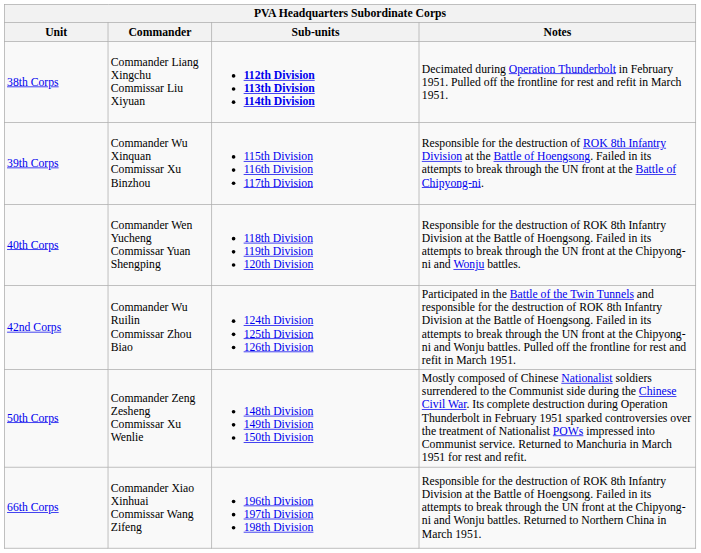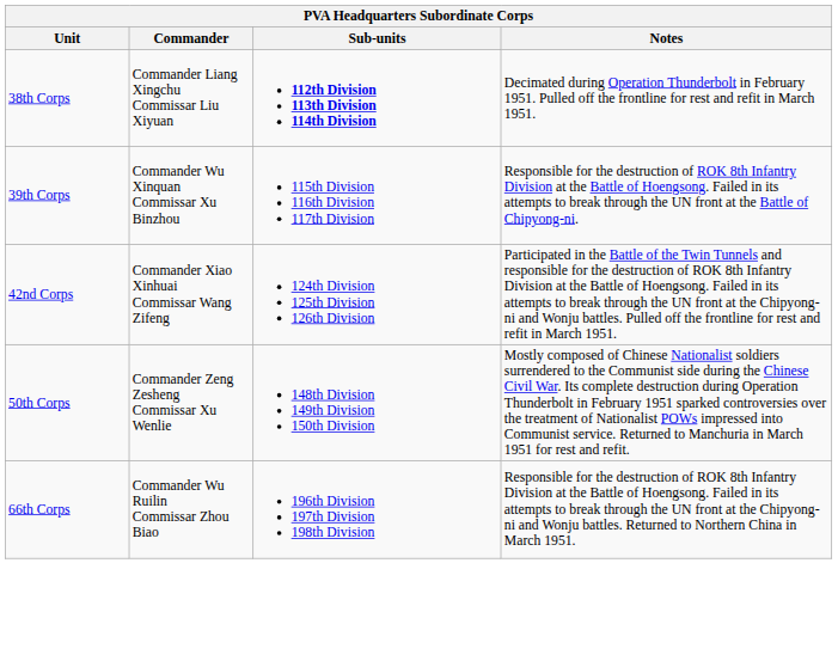- row: 40th Corps | Commander Wen Yucheng Commissar Yuan Shengping | 118th Division 119th Division 120th Division | Responsible for the destruction of ROK 8th Infantry Division at the Battle of Hoengsong. Failed in its attempts to break through the UN front at the Chipyong-ni and Wonju battles.
42nd Corps | Commander: Commander Wu Ruilin Commissar Zhou Biao -> Commander Xiao Xinhuai Commissar Wang Zifeng
66th Corps | Commander: Commander Xiao Xinhuai Commissar Wang Zifeng -> Commander Wu Ruilin Commissar Zhou Biao
